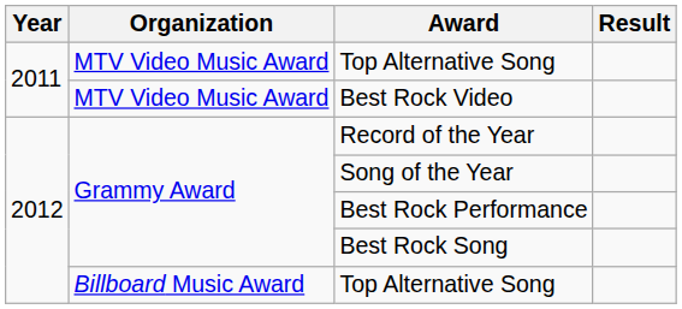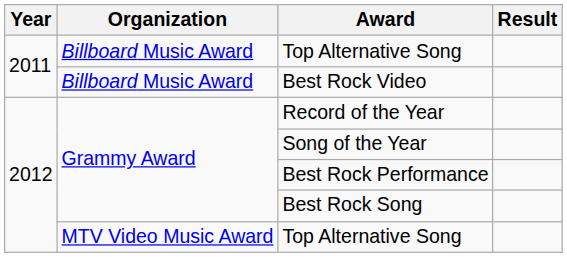2011 / Top Alternative Song | Organization: MTV Video Music Award -> Billboard Music Award
Best Rock Video | Organization: MTV Video Music Award -> Billboard Music Award
2012 / Top Alternative Song | Organization: Billboard Music Award -> MTV Video Music Award
